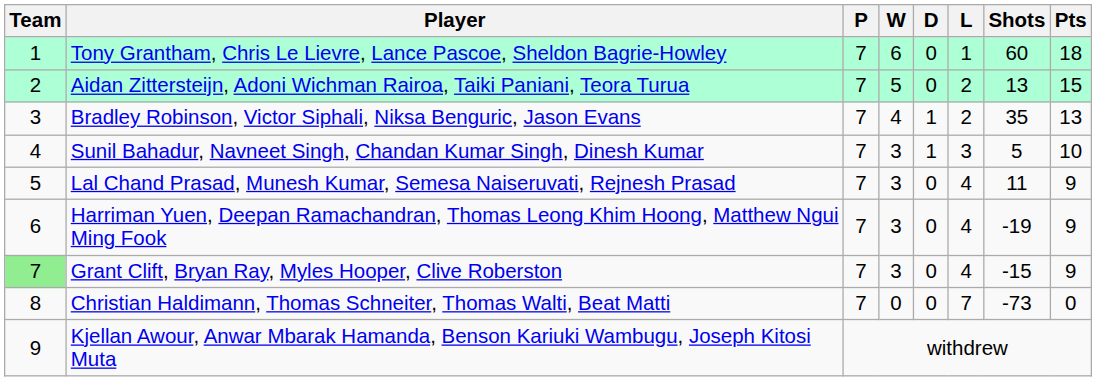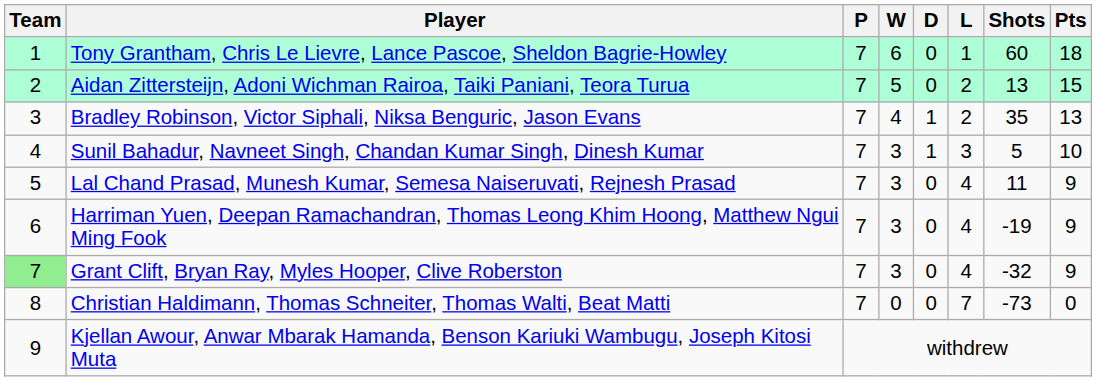Grant Clift, Bryan Ray, Myles Hooper, Clive Roberston | Shots: -15 -> -32
